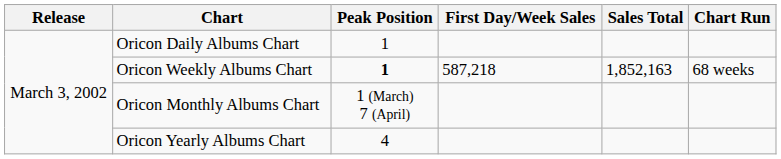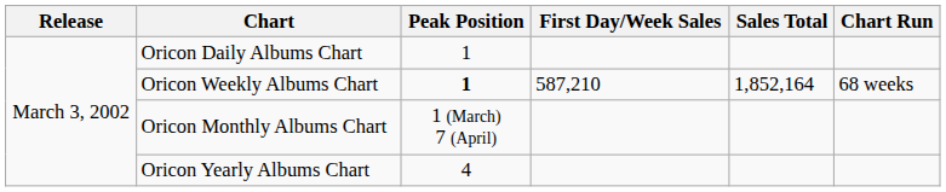Oricon Weekly Albums Chart | First Day/Week Sales: 587,218 -> 587,210
Oricon Weekly Albums Chart | Sales Total: 1,852,163 -> 1,852,164
